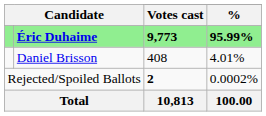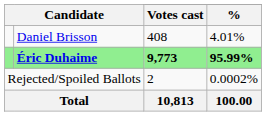rows swapped: Éric Duhaime <-> Daniel Brisson
Rejected/Spoiled Ballots | Votes cast: bold -> normal
